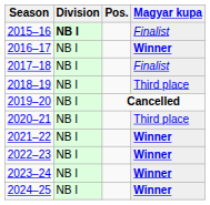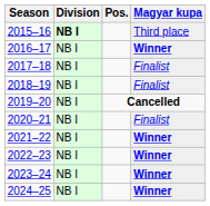2015–16 | Magyar kupa: Finalist -> Third place
2018–19 | Magyar kupa: Third place -> Finalist
2020–21 | Magyar kupa: Third place -> Finalist
